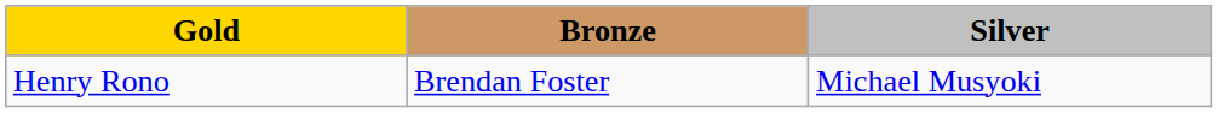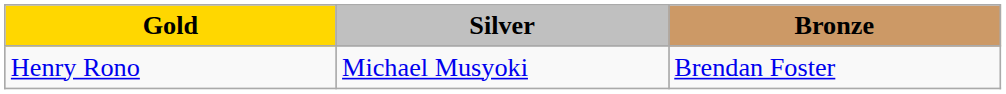columns swapped: Silver <-> Bronze
